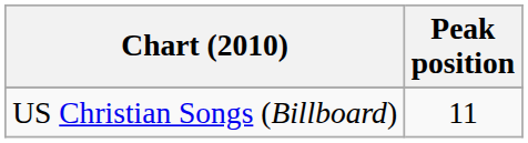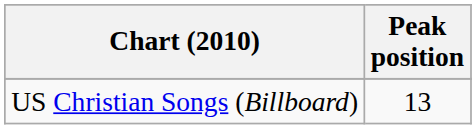US Christian Songs (Billboard) | Peak position: 11 -> 13
